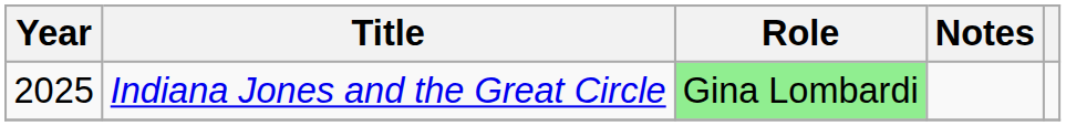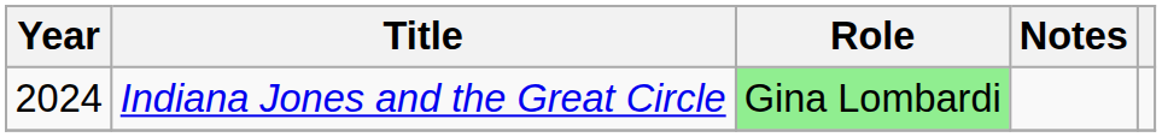Indiana Jones and the Great Circle | Year: 2025 -> 2024
